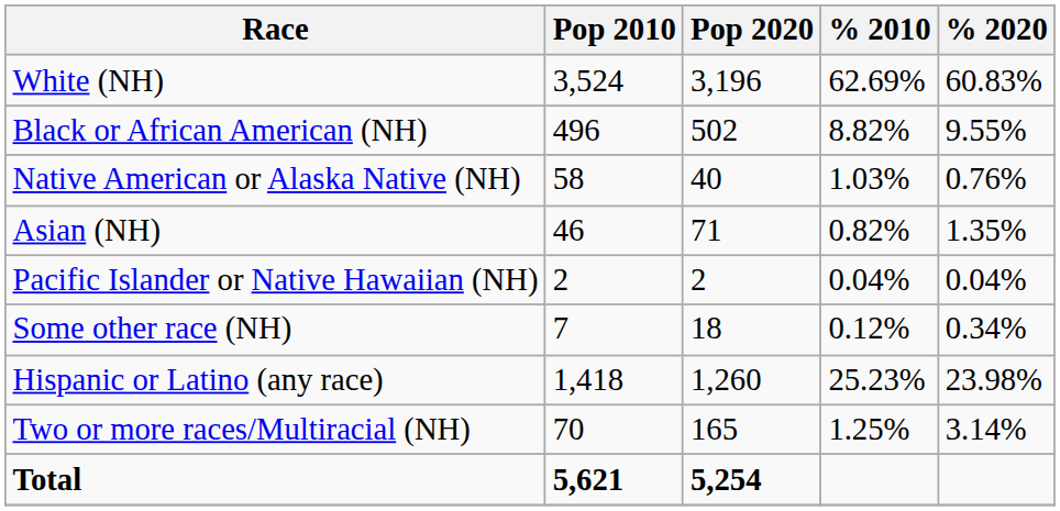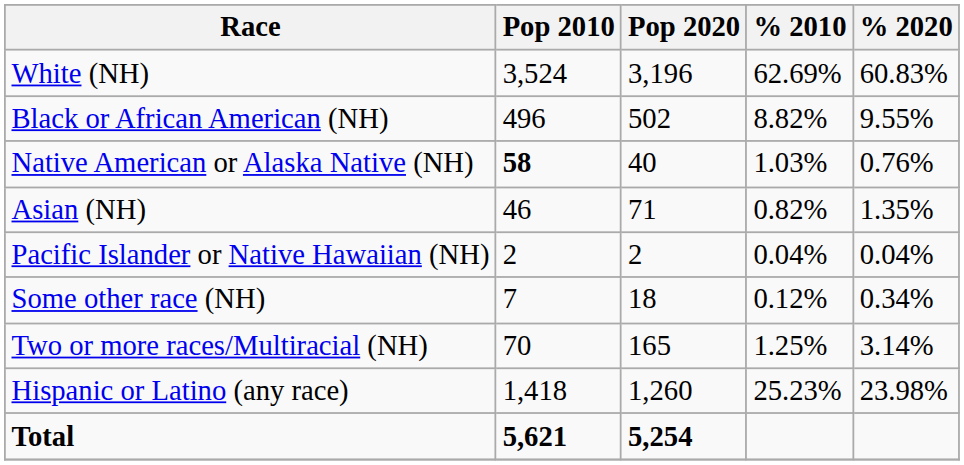Native American or Alaska Native (NH) | Pop 2010: normal -> bold
rows swapped: Two or more races/Multiracial (NH) <-> Hispanic or Latino (any race)
